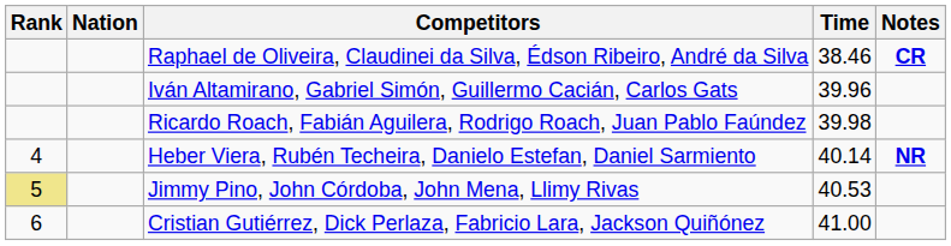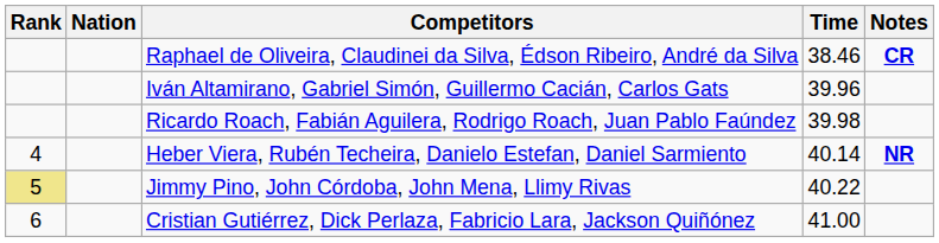Jimmy Pino, John Córdoba, John Mena, Llimy Rivas | Time: 40.53 -> 40.22
